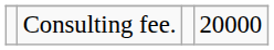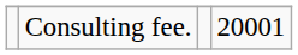Consulting fee. | column 4: 20000 -> 20001
